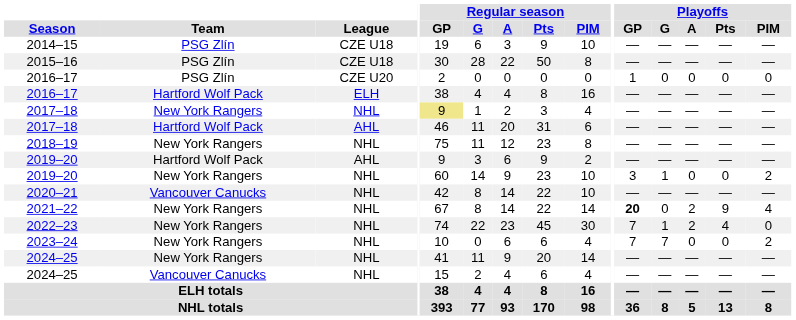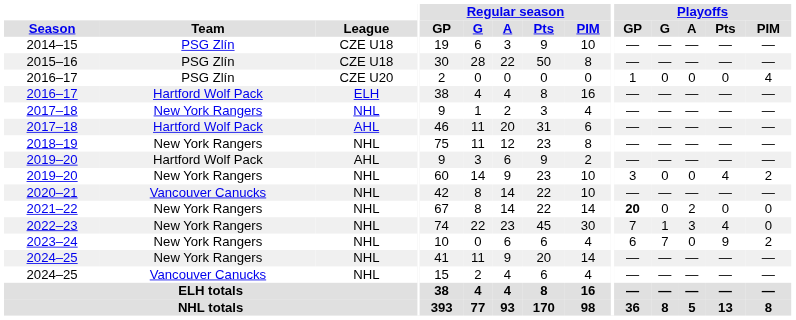2016–17 / CZE U20 | Playoffs / PIM: 0 -> 4
2017–18 / NHL | Regular season / GP: khaki background -> no background
2019–20 / NHL | Playoffs / G: 1 -> 0
2019–20 / NHL | Playoffs / Pts: 0 -> 4
2021–22 | Playoffs / Pts: 9 -> 0
2021–22 | Playoffs / PIM: 4 -> 0
2022–23 | Playoffs / A: 2 -> 3
2023–24 | Playoffs / GP: 7 -> 6
2023–24 | Playoffs / Pts: 0 -> 9
